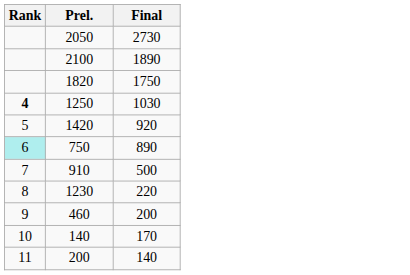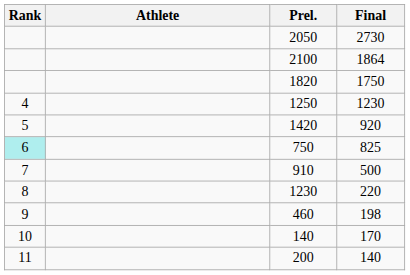+ column: Athlete
2100 | Final: 1890 -> 1864
1250 | Rank: bold -> normal
1250 | Final: 1030 -> 1230
750 | Final: 890 -> 825
460 | Final: 200 -> 198
